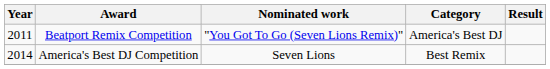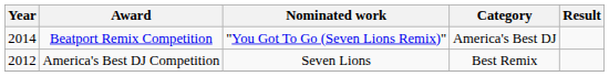Beatport Remix Competition | Year: 2011 -> 2014
America's Best DJ Competition | Year: 2014 -> 2012
